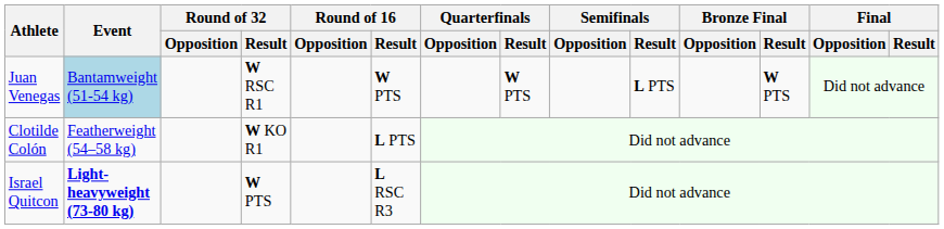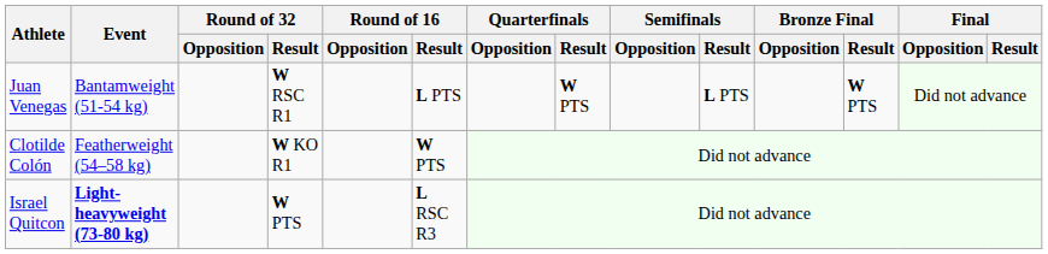Juan Venegas | Event: lightblue background -> no background
Juan Venegas | Round of 16 / Result: W PTS -> L PTS
Clotilde Colón | Round of 16 / Result: L PTS -> W PTS
